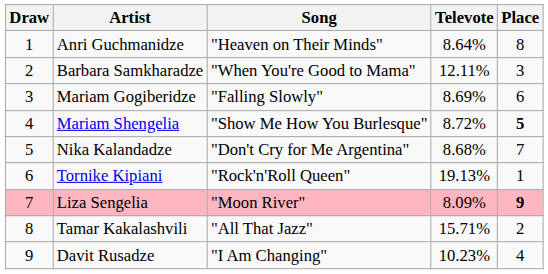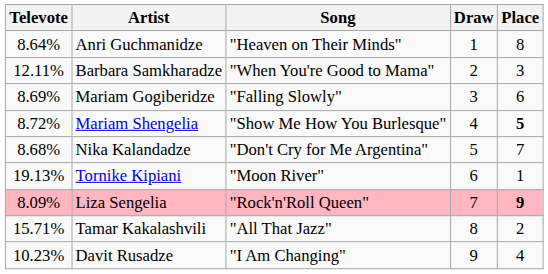columns swapped: Draw <-> Televote
Tornike Kipiani | Song: "Rock'n'Roll Queen" -> "Moon River"
Liza Sengelia | Song: "Moon River" -> "Rock'n'Roll Queen"
